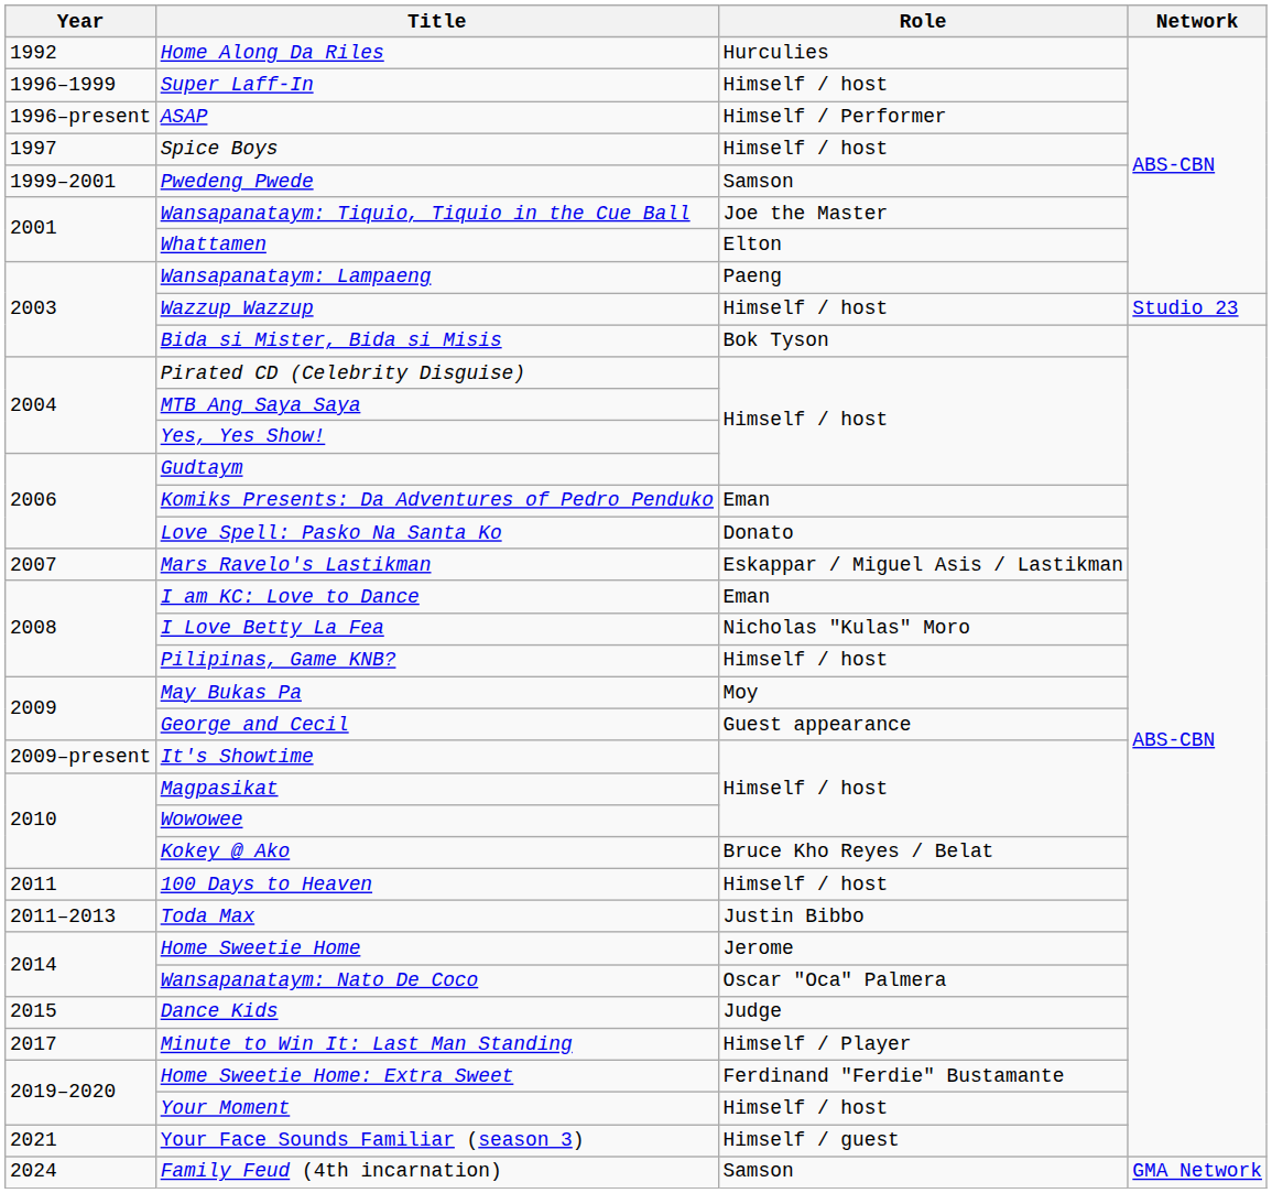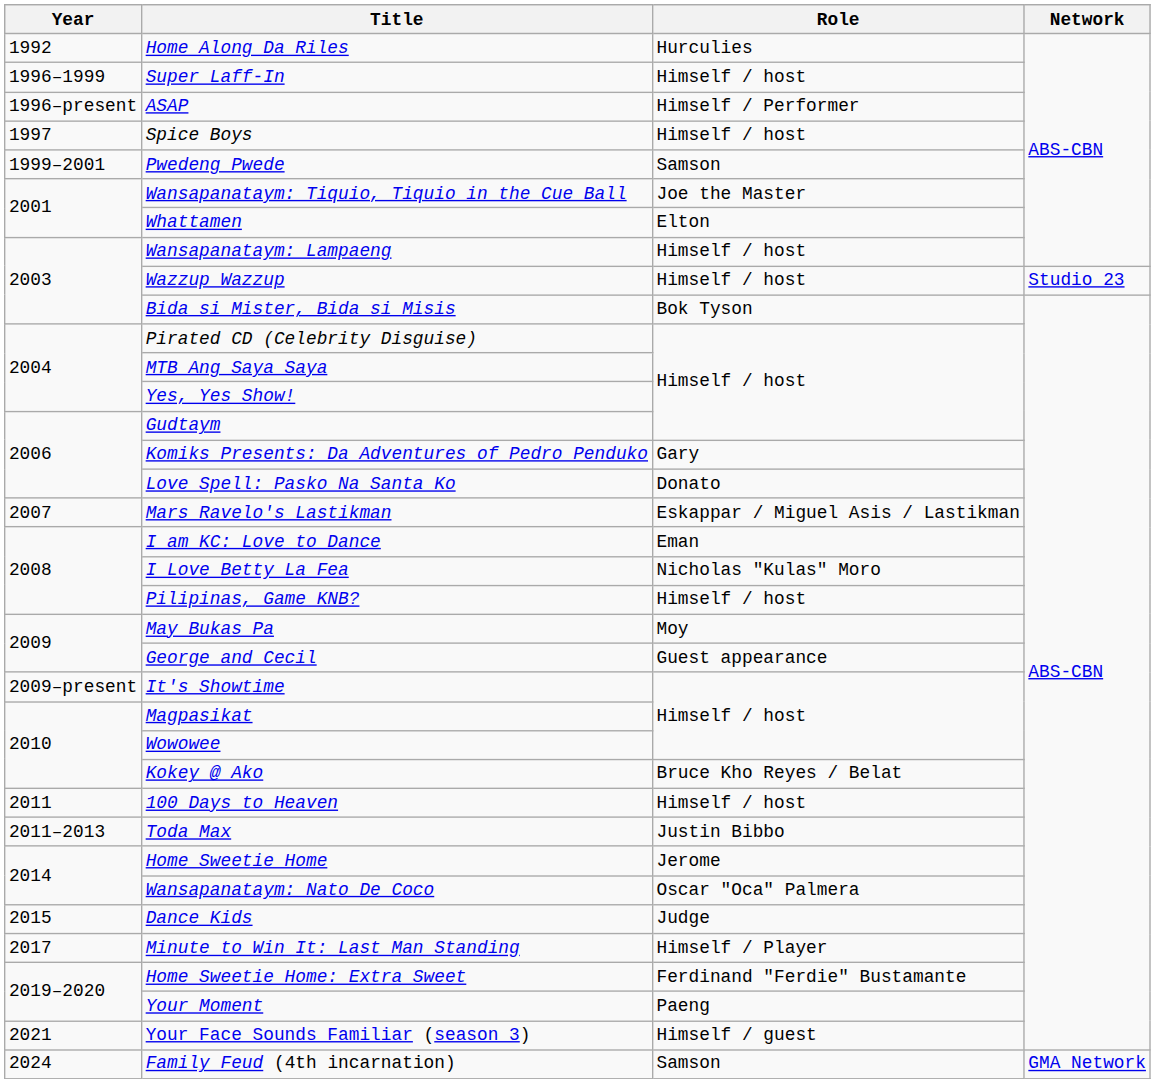Wansapanataym: Lampaeng | Role: Paeng -> Himself / host
Komiks Presents: Da Adventures of Pedro Penduko | Role: Eman -> Gary
Your Moment | Role: Himself / host -> Paeng
